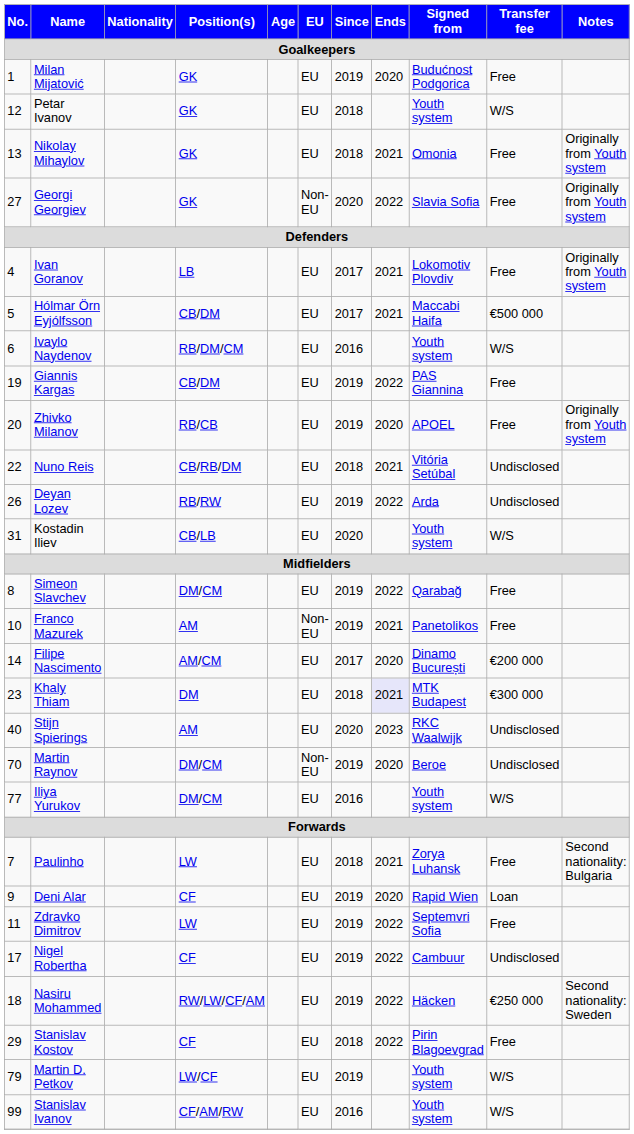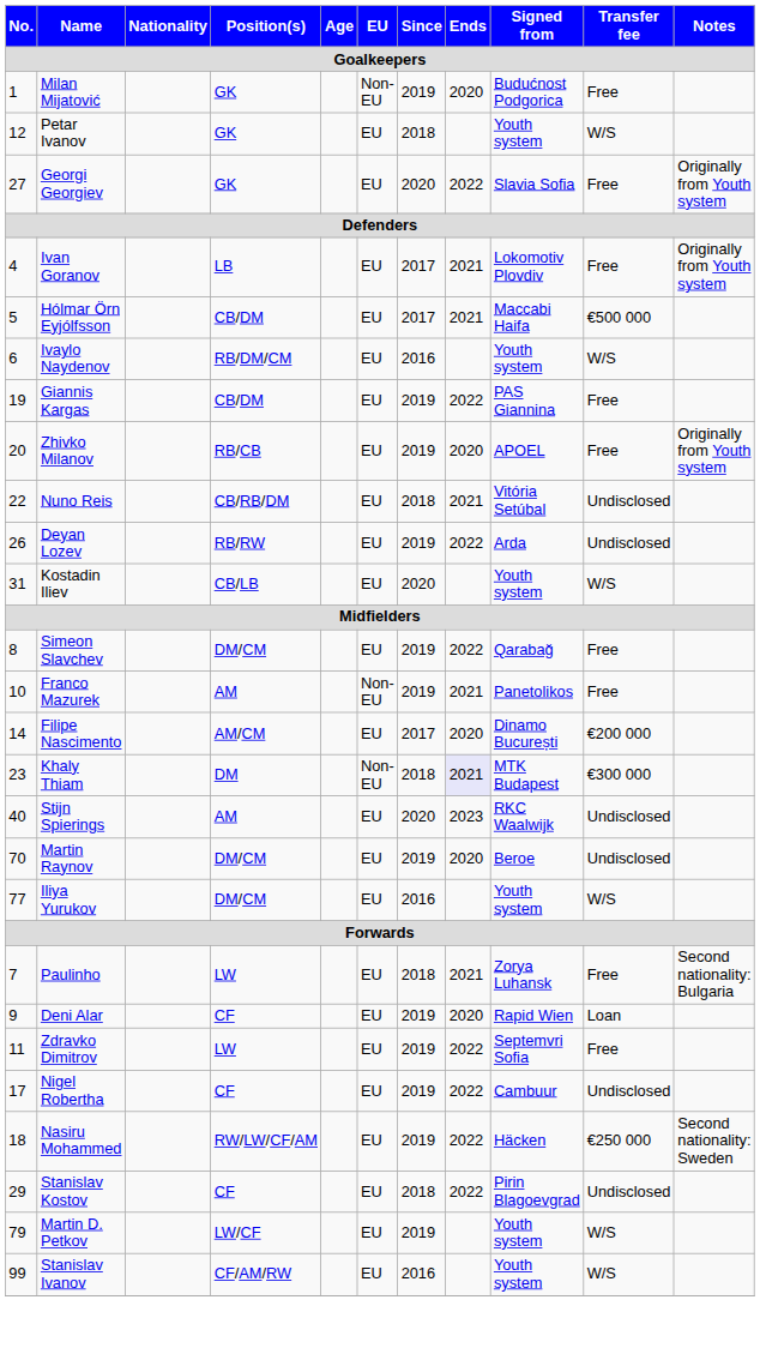Milan Mijatović | EU: EU -> Non-EU
- row: 13 | Nikolay Mihaylov | GK | EU | 2018 | 2021 | Omonia | Free | Originally from Youth system
Georgi Georgiev | EU: Non-EU -> EU
Khaly Thiam | EU: EU -> Non-EU
Martin Raynov | EU: Non-EU -> EU
Stanislav Kostov | Transfer fee: Free -> Undisclosed
